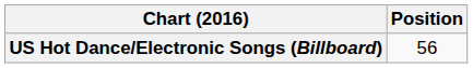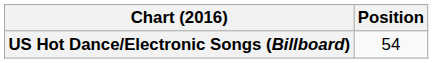US Hot Dance/Electronic Songs (Billboard) | Position: 56 -> 54
